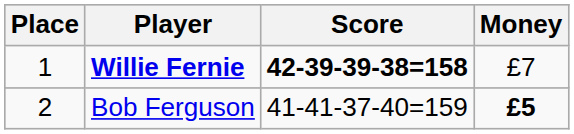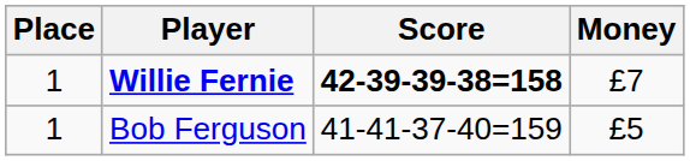Bob Ferguson | Place: 2 -> 1
Bob Ferguson | Money: bold -> normal
